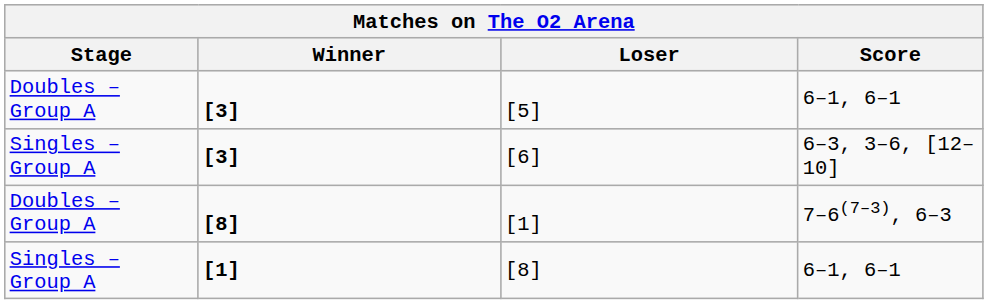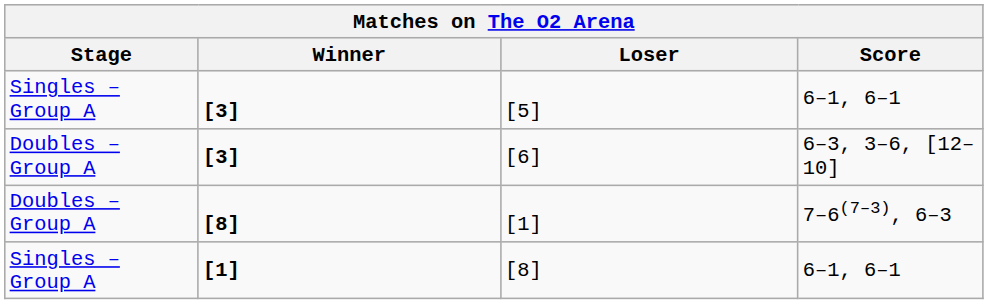[5] | Stage: Doubles – Group A -> Singles – Group A
[6] | Stage: Singles – Group A -> Doubles – Group A
